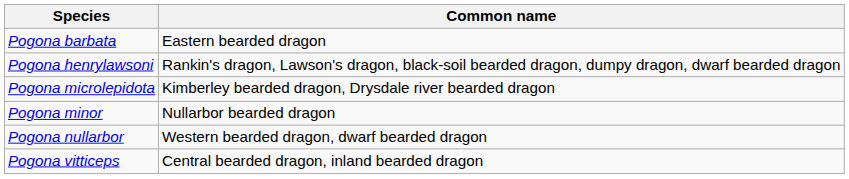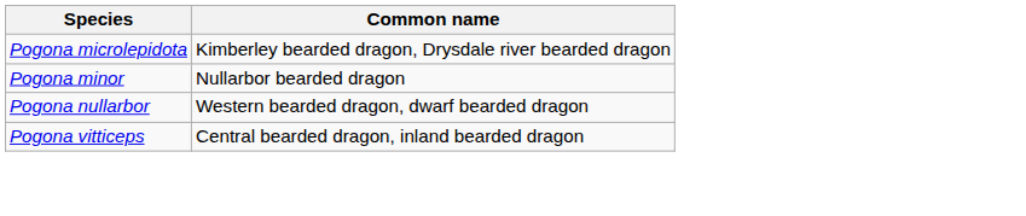- row: Pogona barbata | Eastern bearded dragon
- row: Pogona henrylawsoni | Rankin's dragon, Lawson's dragon, black-soil bearded dragon, dumpy dragon, dwarf bearded dragon
